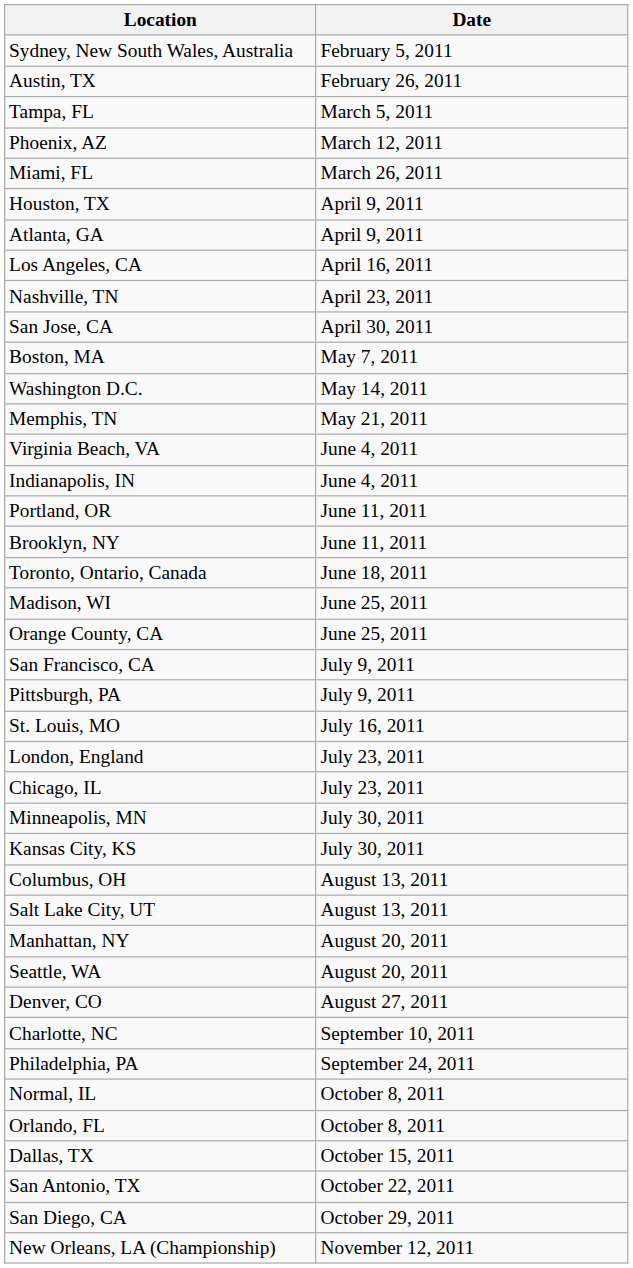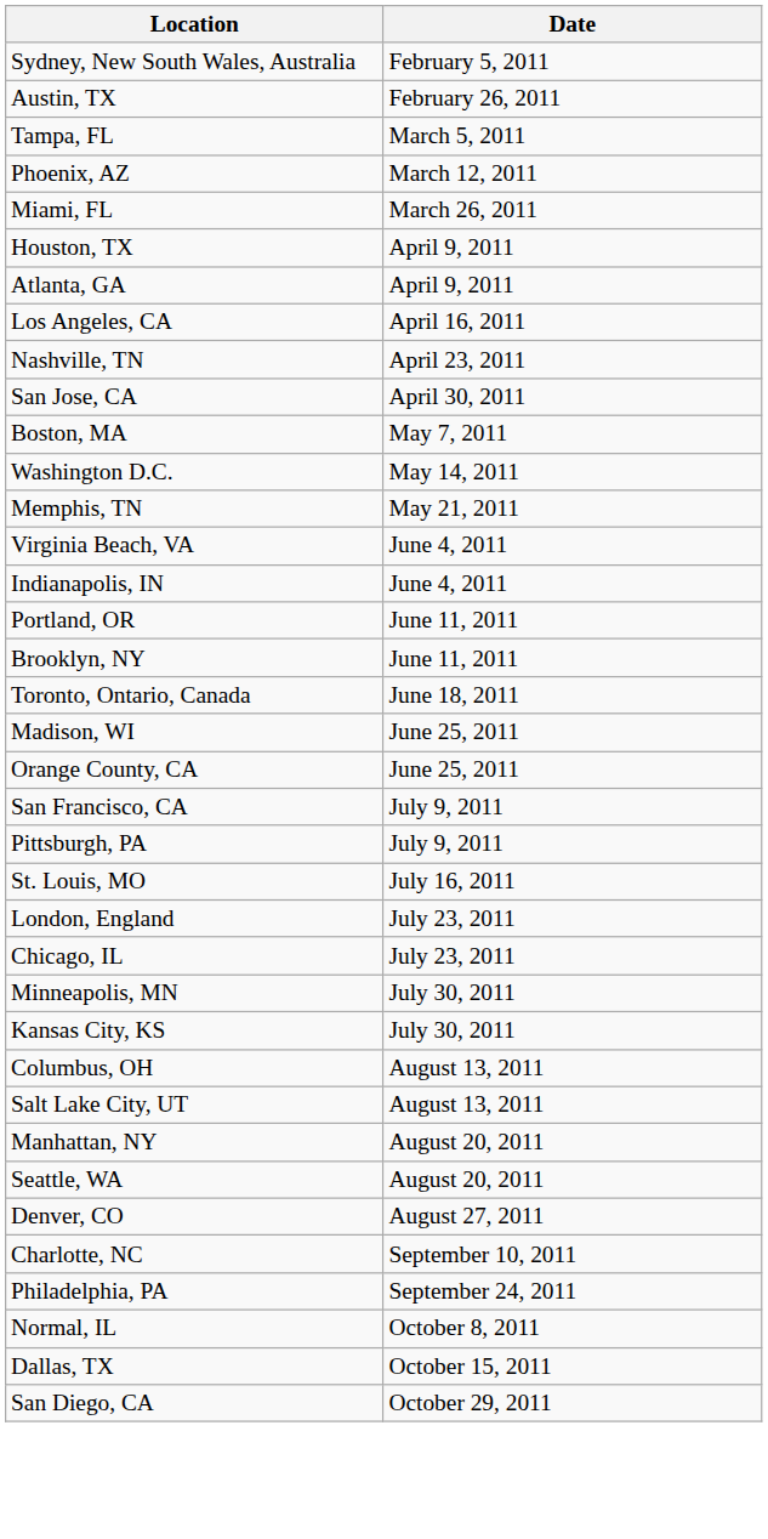- row: Orlando, FL | October 8, 2011
- row: San Antonio, TX | October 22, 2011
- row: New Orleans, LA (Championship) | November 12, 2011
